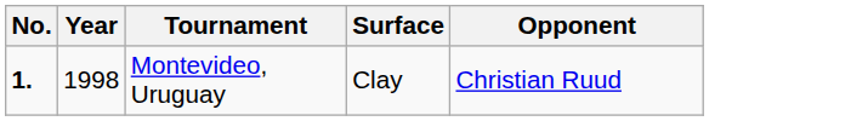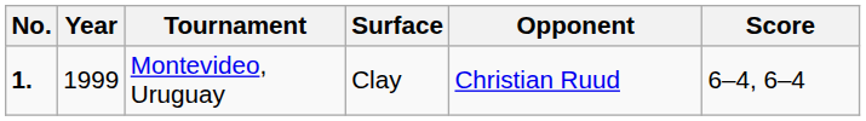+ column: Score | 6–4, 6–4
Montevideo, Uruguay | Year: 1998 -> 1999
